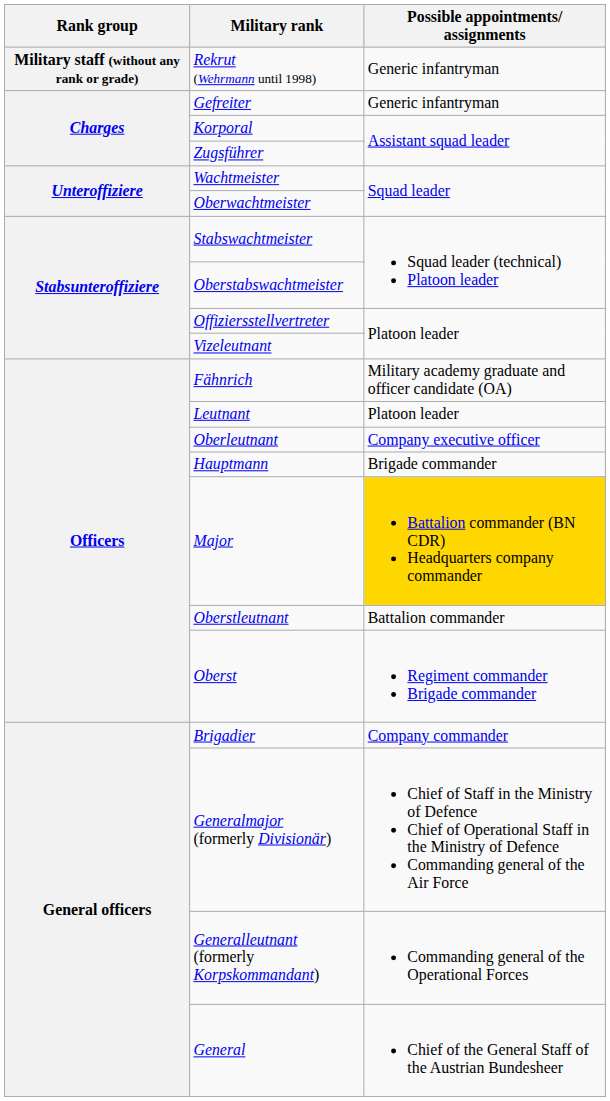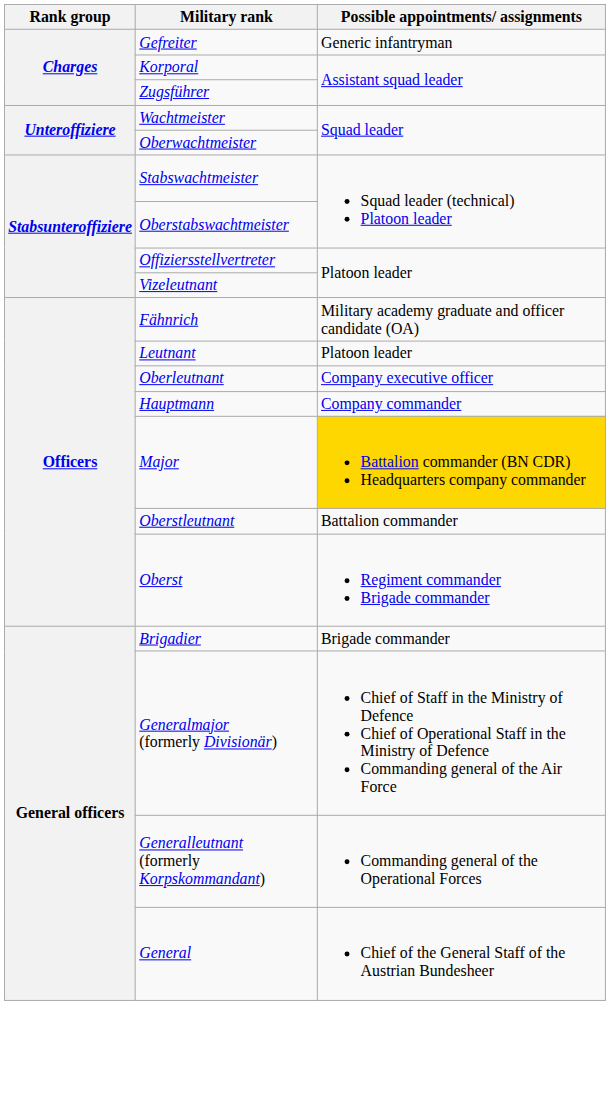- row: Military staff (without any rank or grade) | Rekrut (Wehrmann until 1998) | Generic infantryman
Hauptmann | Possible appointments/ assignments: Brigade commander -> Company commander
Brigadier | Possible appointments/ assignments: Company commander -> Brigade commander
